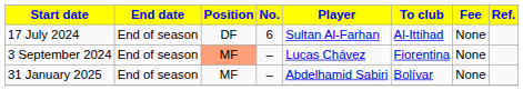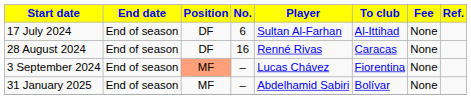+ row: 28 August 2024 | End of season | DF | 16 | Renné Rivas | Caracas | None
